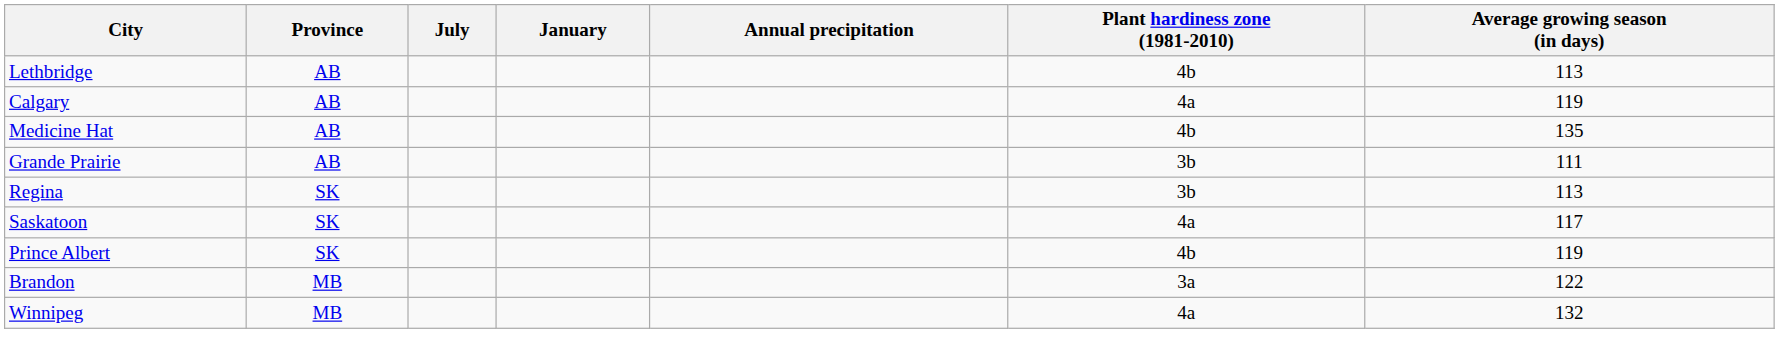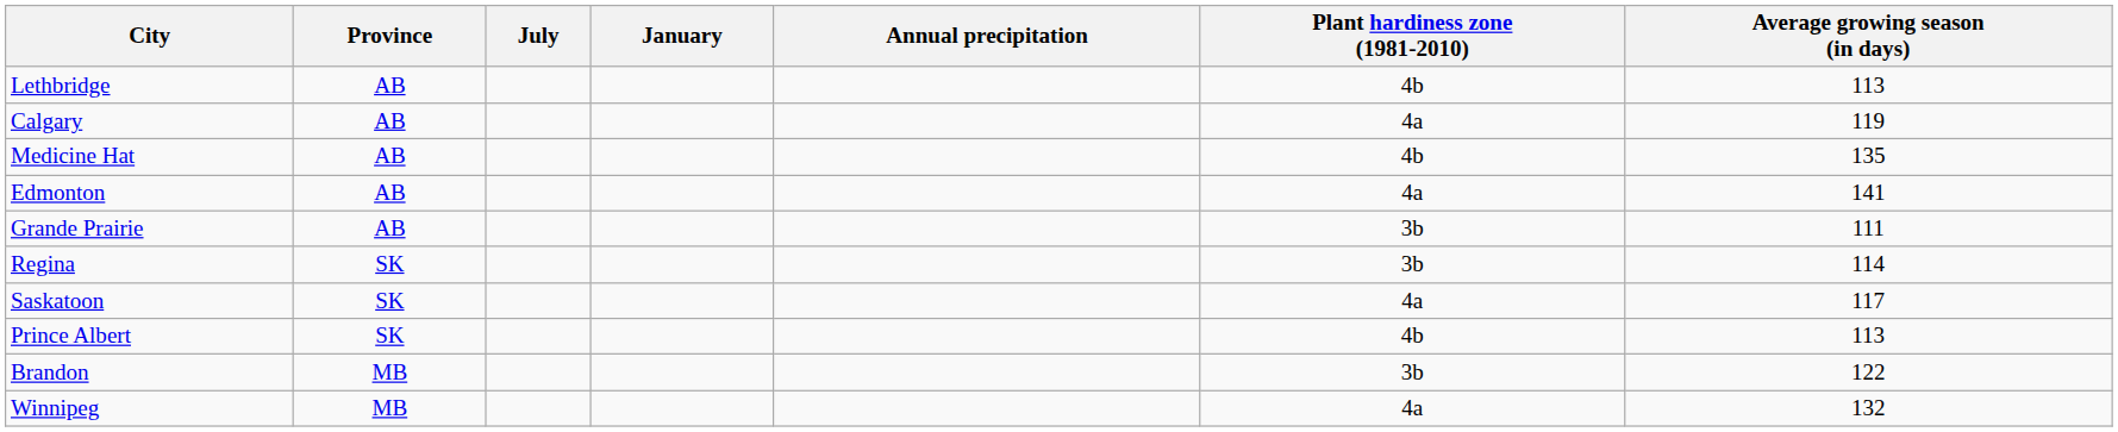+ row: Edmonton | AB | 4a | 141
Regina | Average growing season (in days): 113 -> 114
Prince Albert | Average growing season (in days): 119 -> 113
Brandon | Plant hardiness zone (1981-2010): 3a -> 3b
